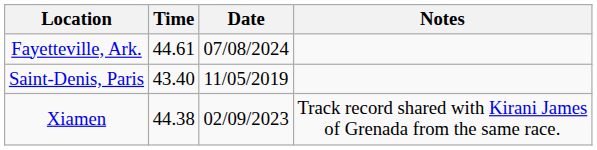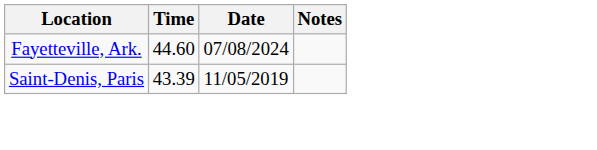Fayetteville, Ark. | Time: 44.61 -> 44.60
Saint-Denis, Paris | Time: 43.40 -> 43.39
- row: Xiamen | 44.38 | 02/09/2023 | Track record shared with Kirani James of Grenada from the same race.
